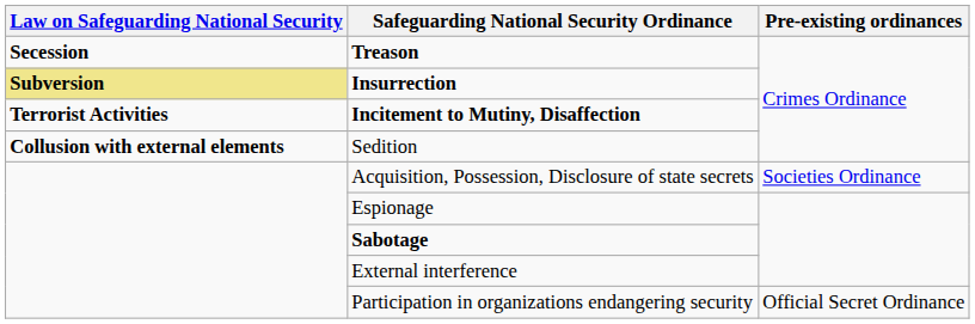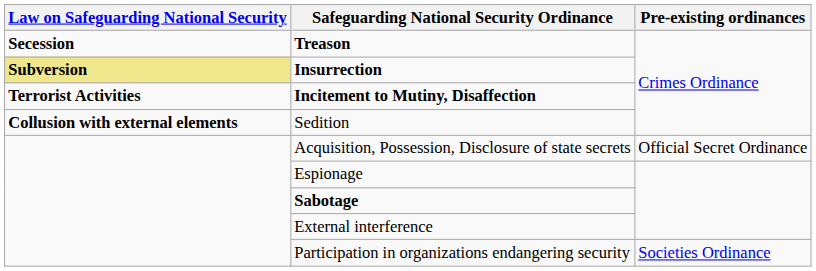Acquisition, Possession, Disclosure of state secrets | Pre-existing ordinances: Societies Ordinance -> Official Secret Ordinance
Participation in organizations endangering security | Pre-existing ordinances: Official Secret Ordinance -> Societies Ordinance
